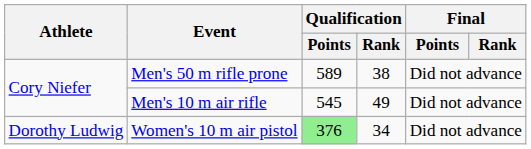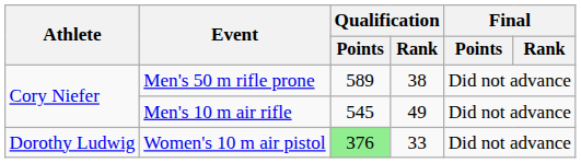Women's 10 m air pistol | Qualification / Rank: 34 -> 33
